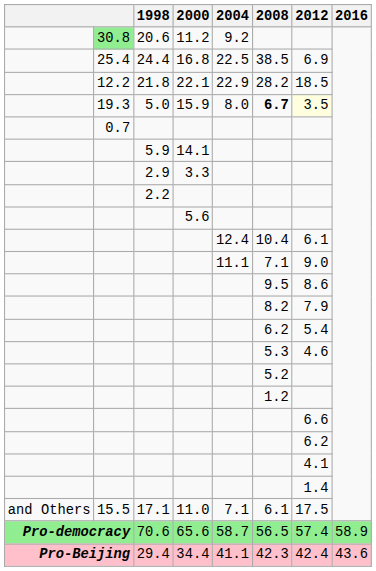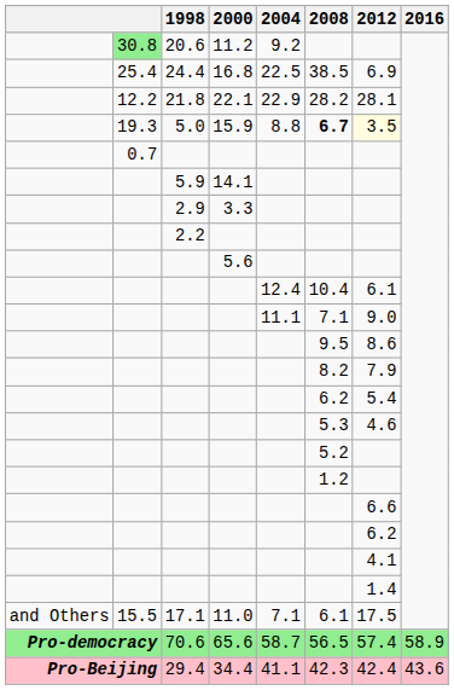21.8 | 2012: 18.5 -> 28.1
5.0 | 2004: 8.0 -> 8.8
